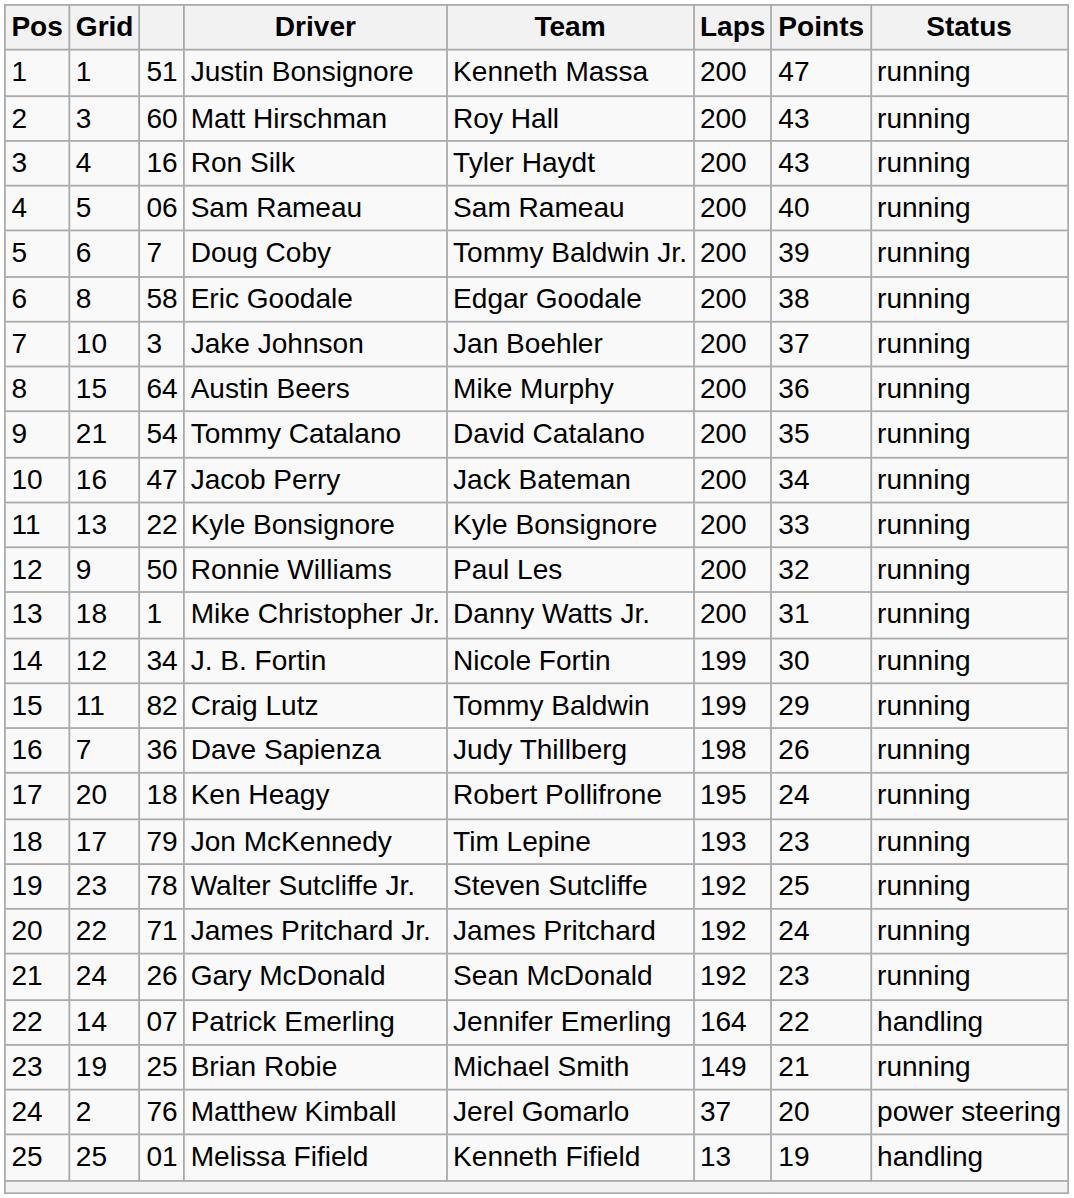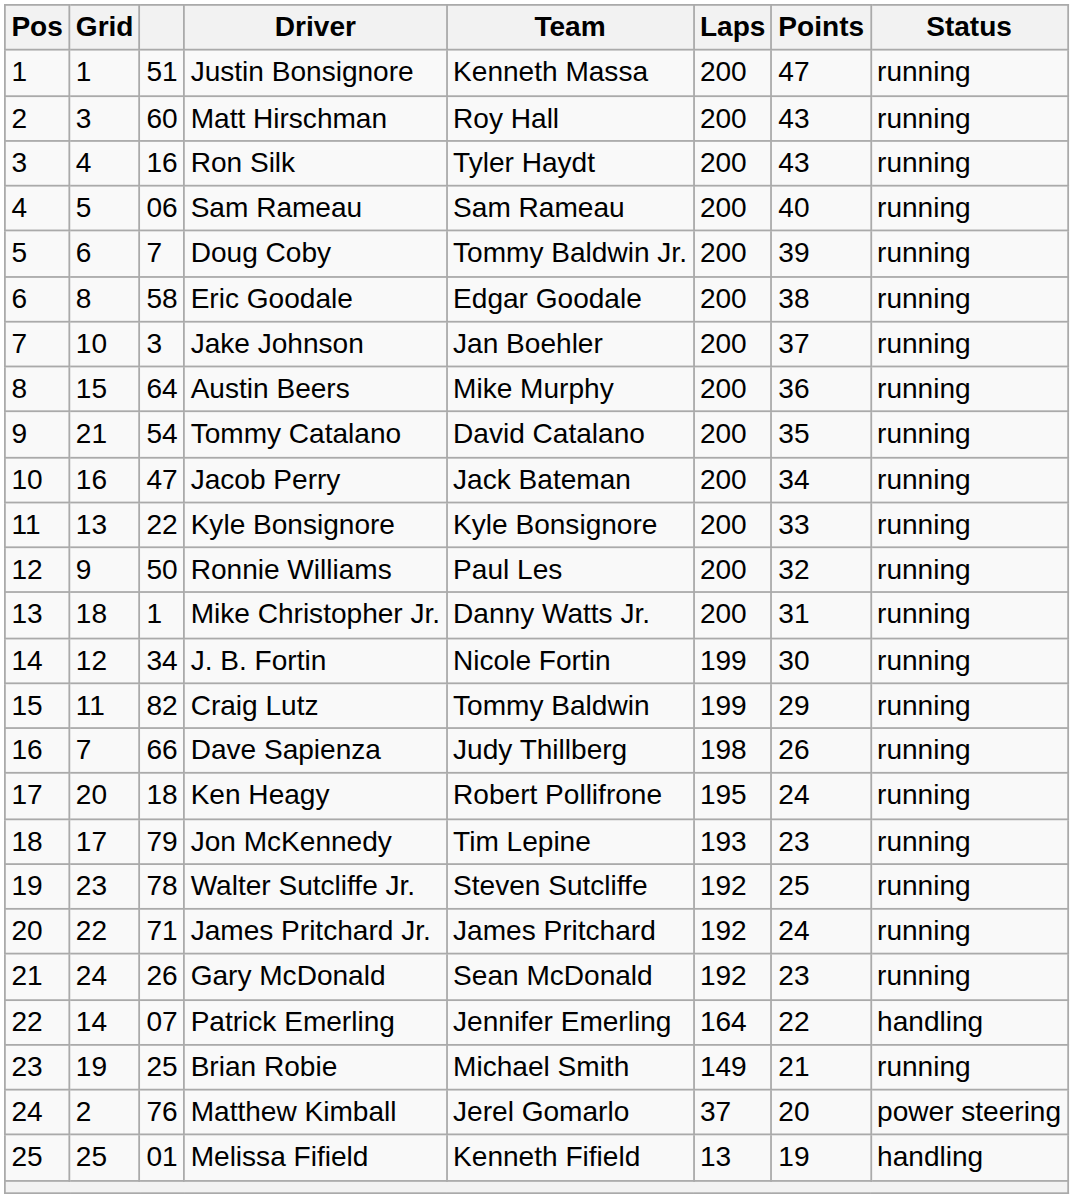Dave Sapienza | column 3: 36 -> 66
